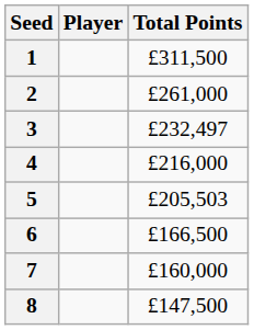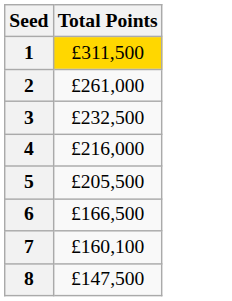- column: Player
1 | Total Points: no background -> gold background
3 | Total Points: £232,497 -> £232,500
5 | Total Points: £205,503 -> £205,500
7 | Total Points: £160,000 -> £160,100
